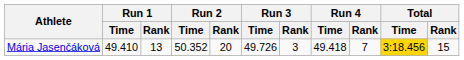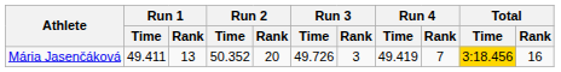Mária Jasenčáková | Run 1 / Time: 49.410 -> 49.411
Mária Jasenčáková | Run 4 / Time: 49.418 -> 49.419
Mária Jasenčáková | Total / Rank: 15 -> 16
